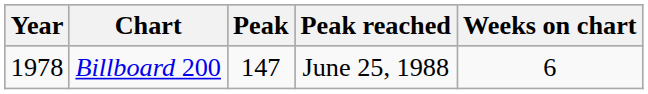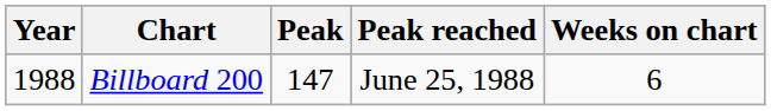Billboard 200 | Year: 1978 -> 1988
